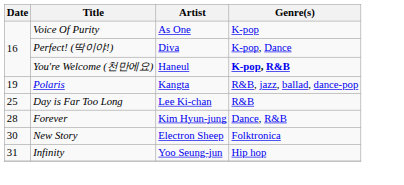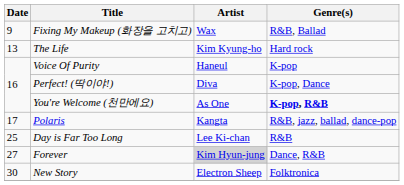+ row: 9 | Fixing My Makeup (화장을 고치고) | Wax | R&B, Ballad
+ row: 13 | The Life | Kim Kyung-ho | Hard rock
Voice Of Purity | Artist: As One -> Haneul
You're Welcome (천만에요) | Artist: Haneul -> As One
Polaris | Date: 19 -> 17
Forever | Date: 28 -> 27
Forever | Artist: no background -> lightgrey background
- row: 31 | Infinity | Yoo Seung-jun | Hip hop
